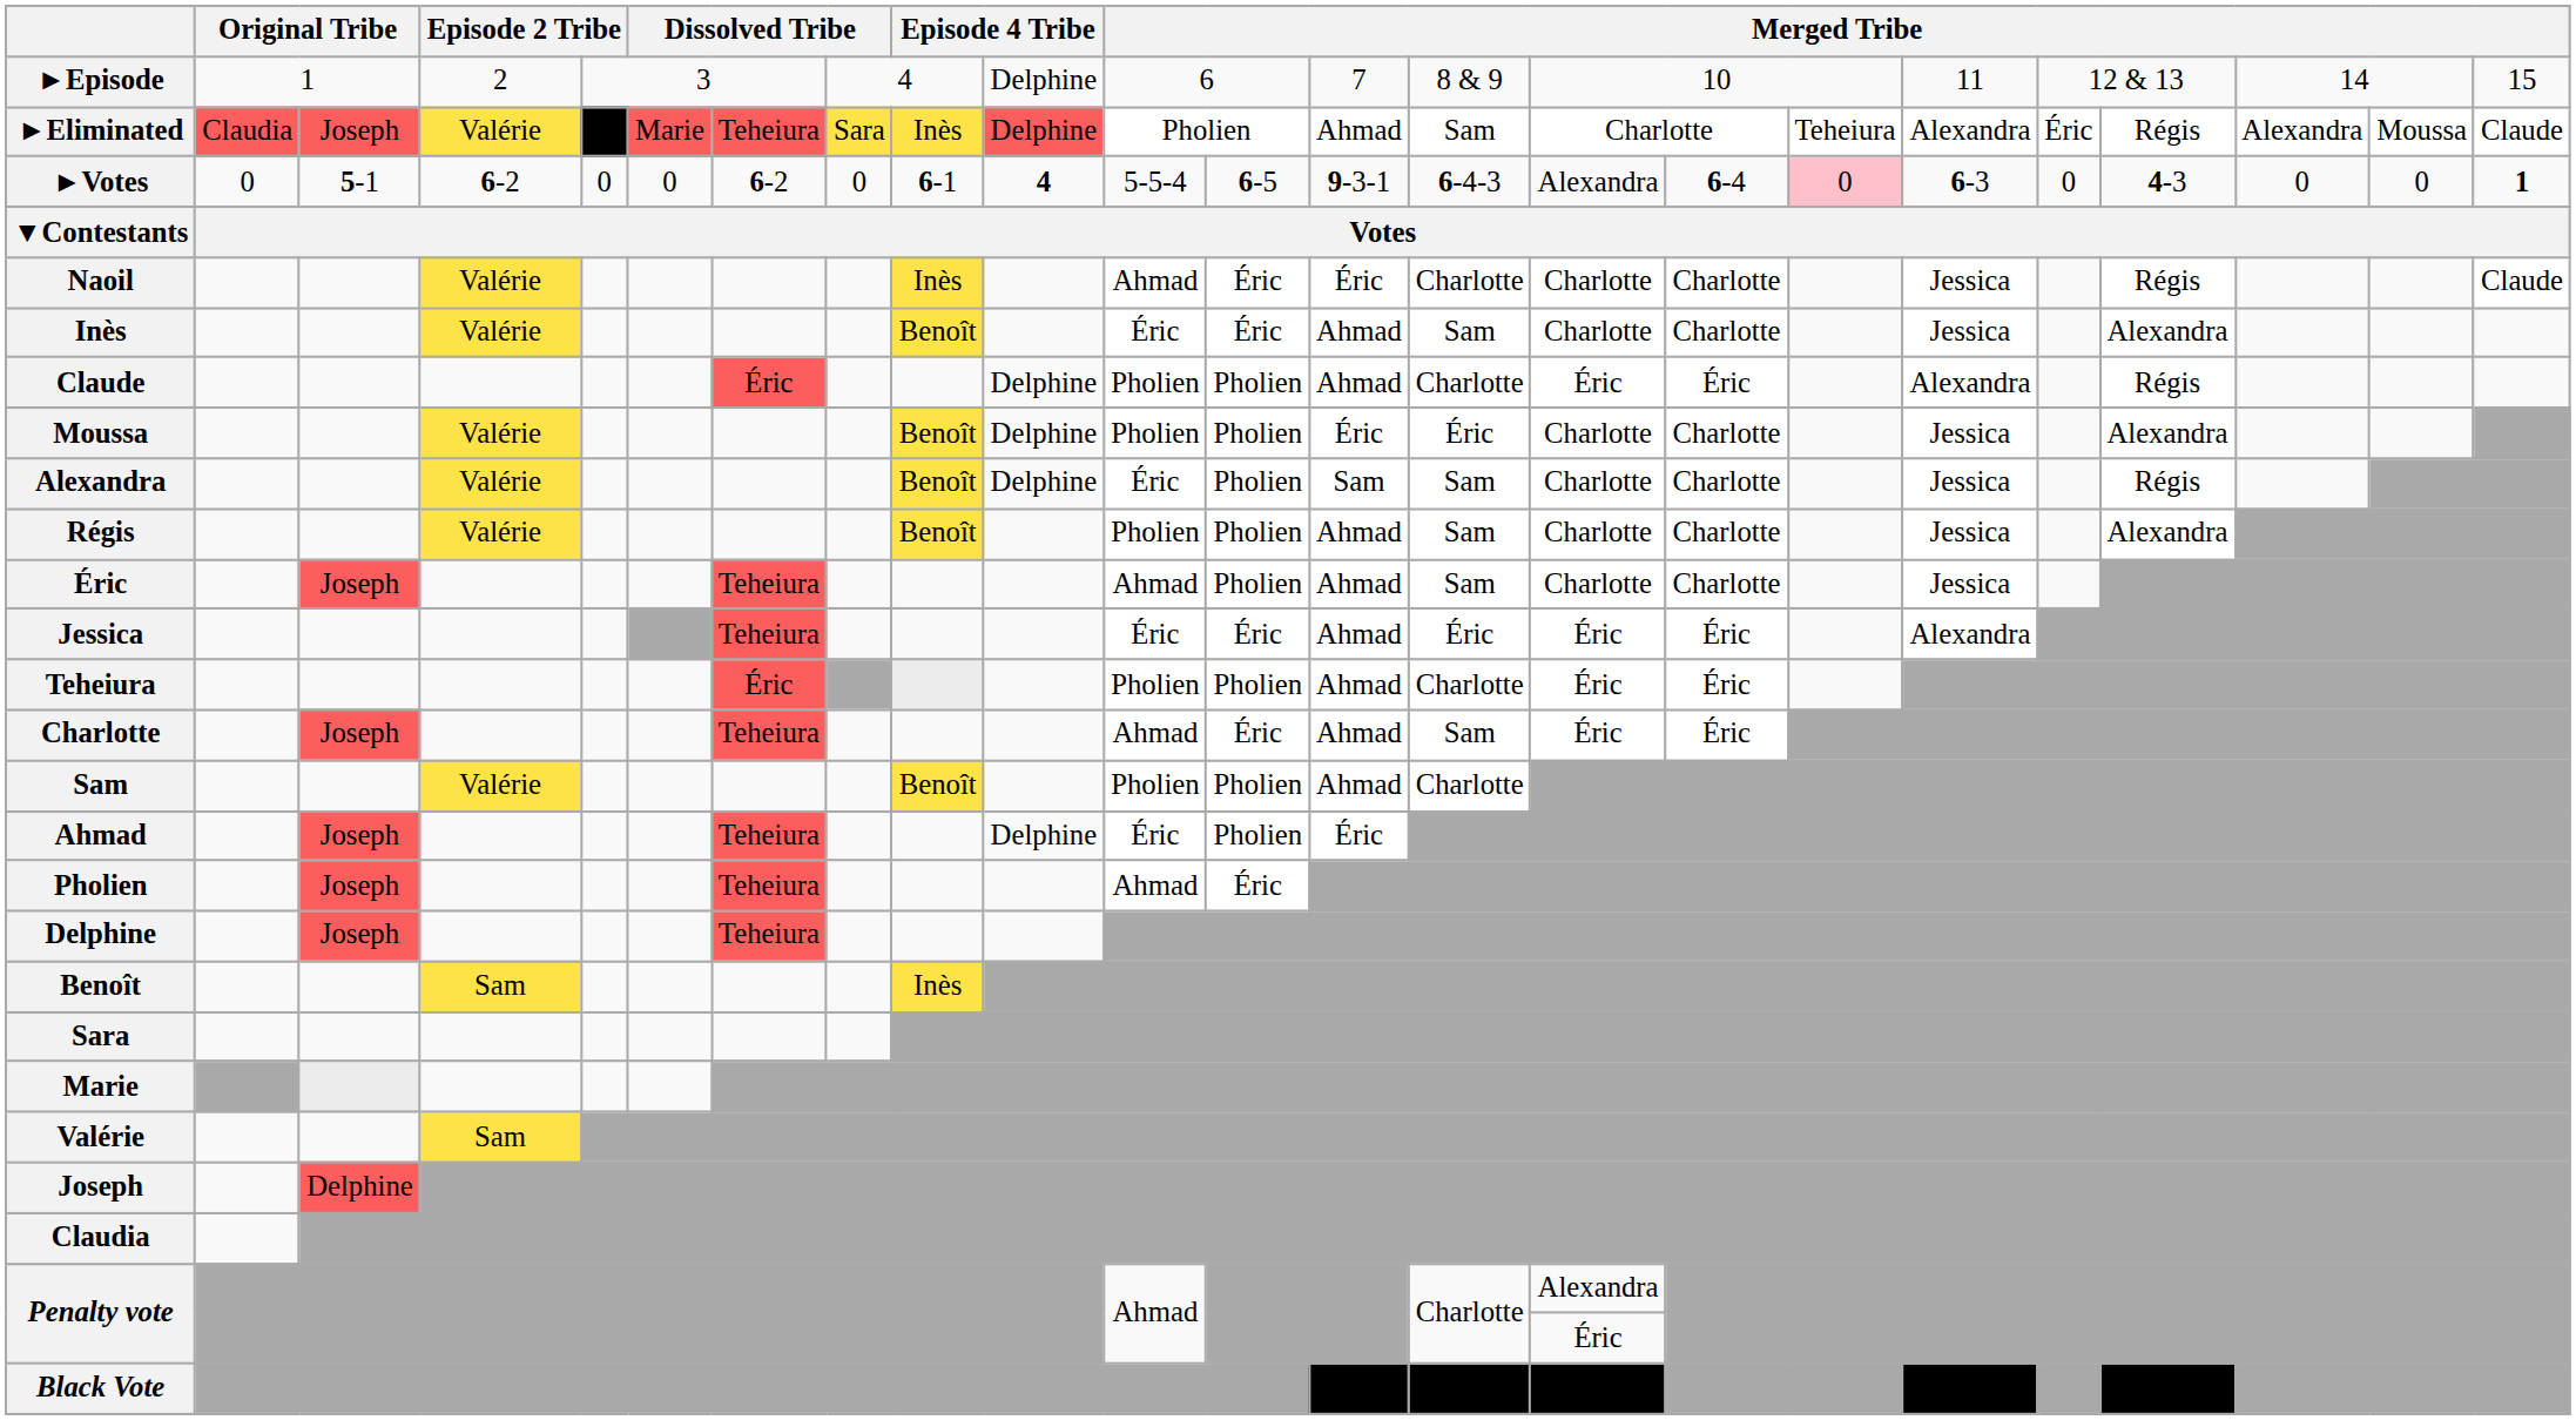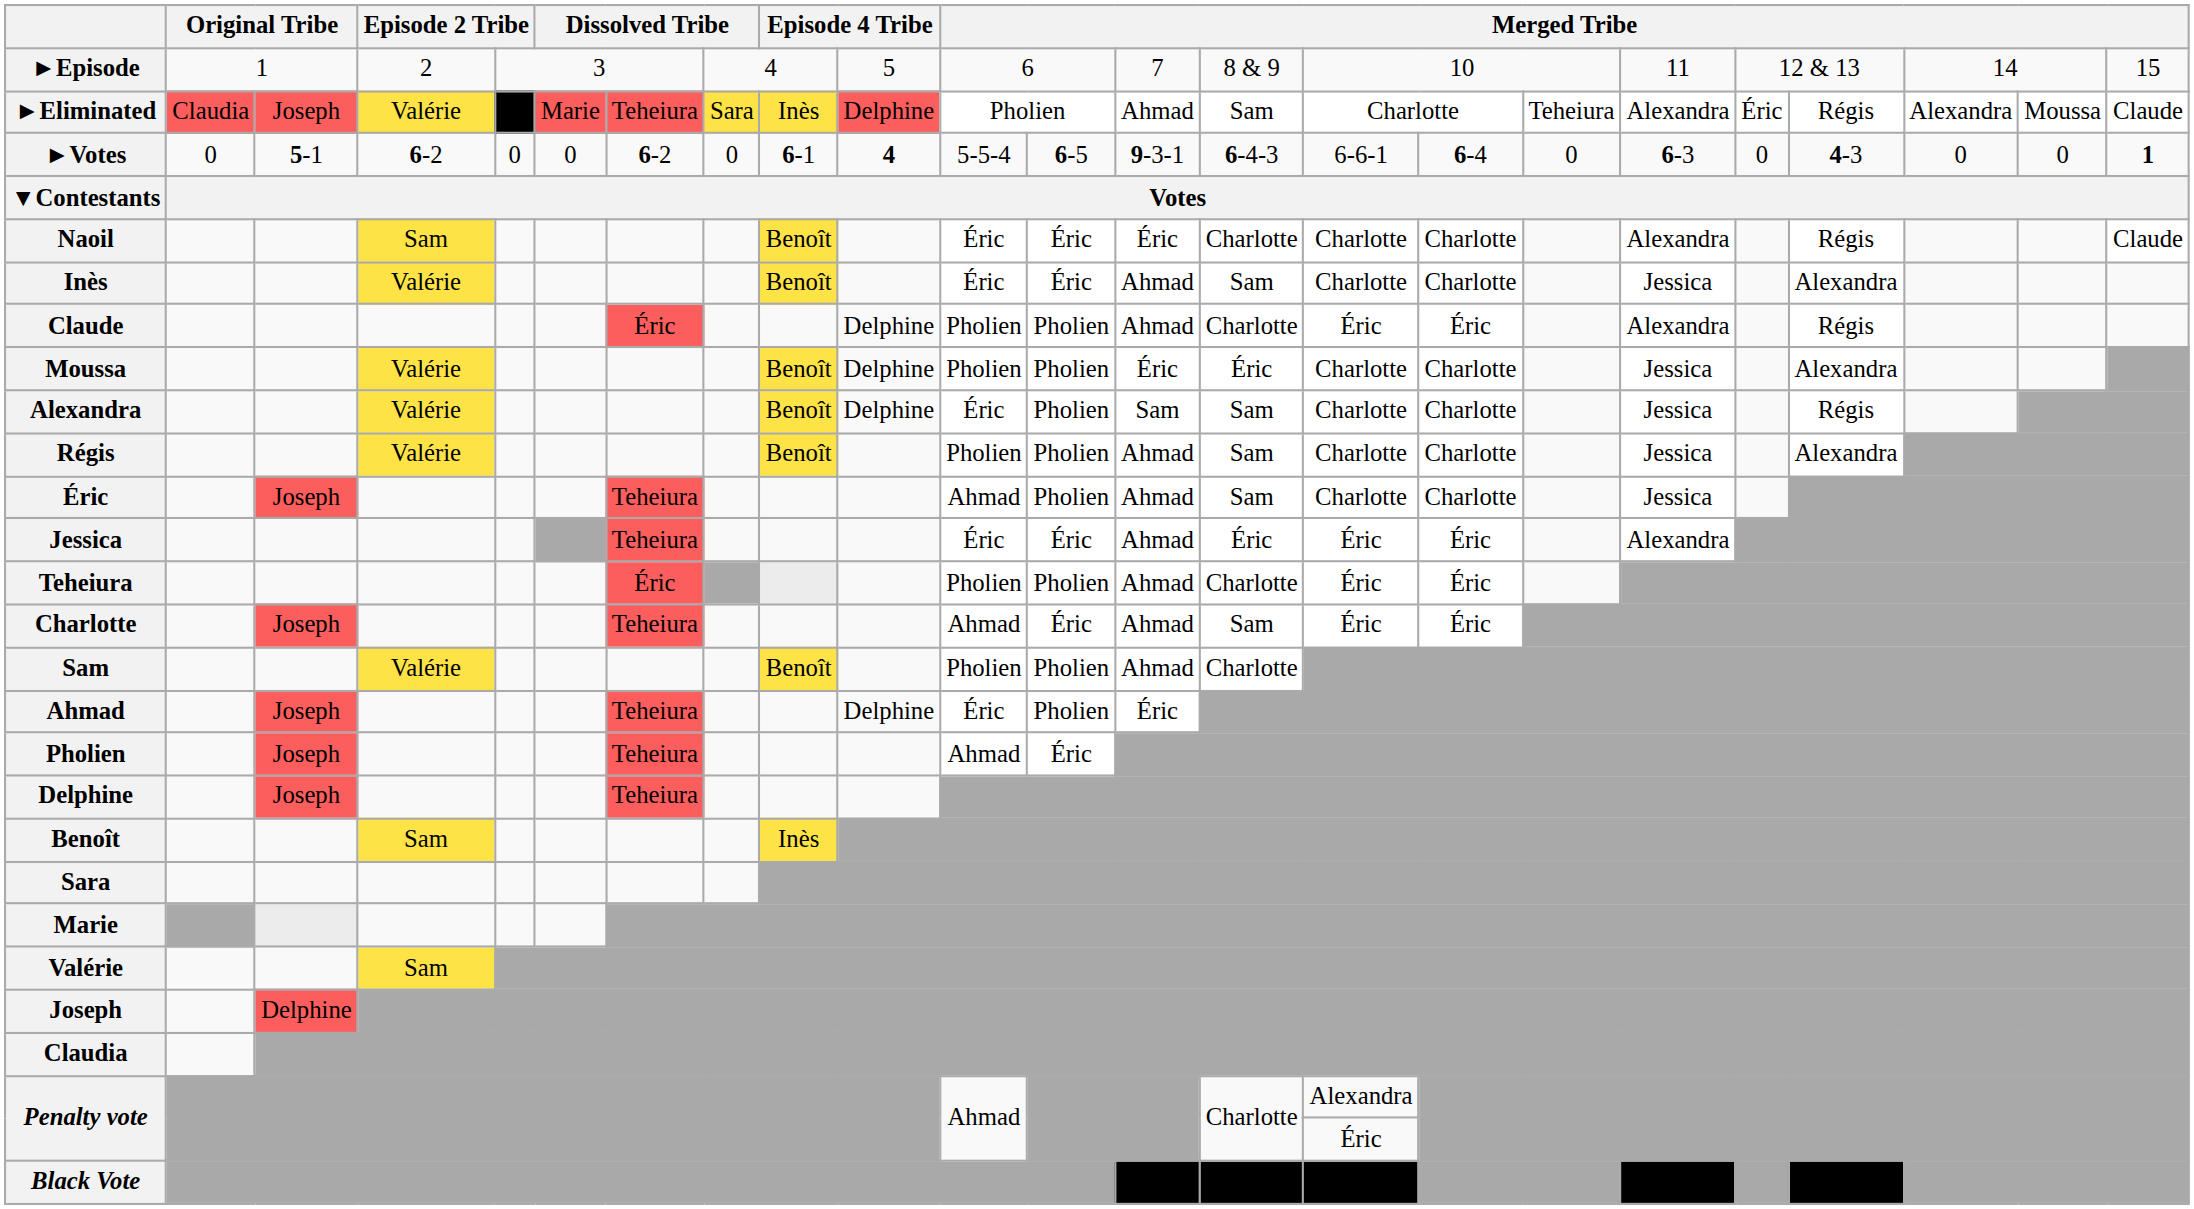►Episode | column 10: Delphine -> 5
►Votes | column 15: Alexandra -> 6-6-1
►Votes | column 17: pink background -> no background
Naoil | column 4: Valérie -> Sam
Naoil | column 9: Inès -> Benoît
Naoil | column 11: Ahmad -> Éric
Naoil | column 18: Jessica -> Alexandra
